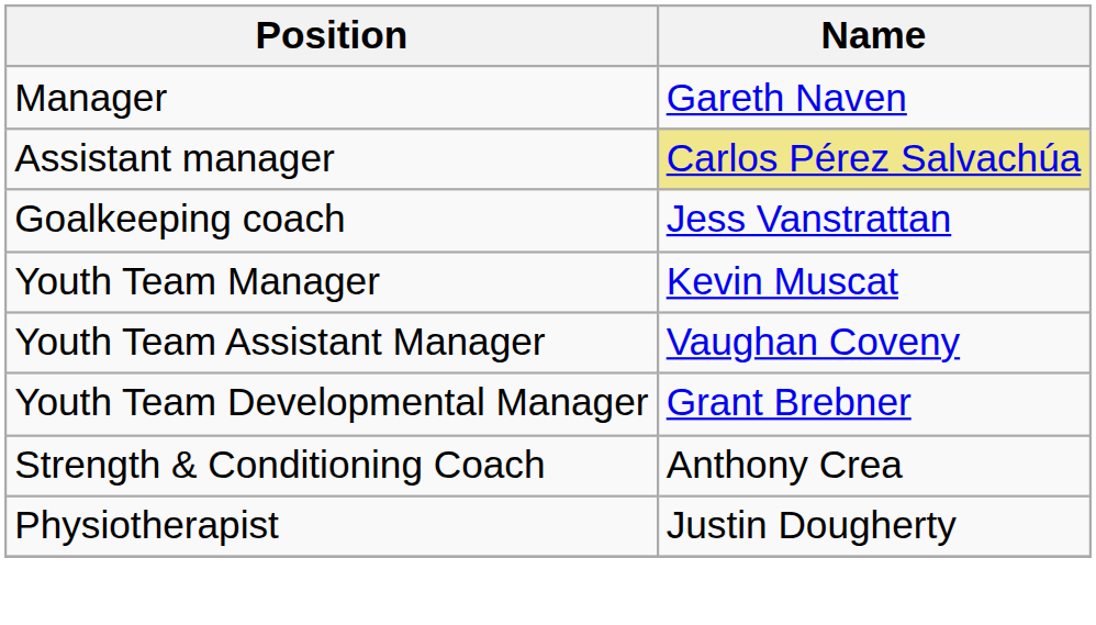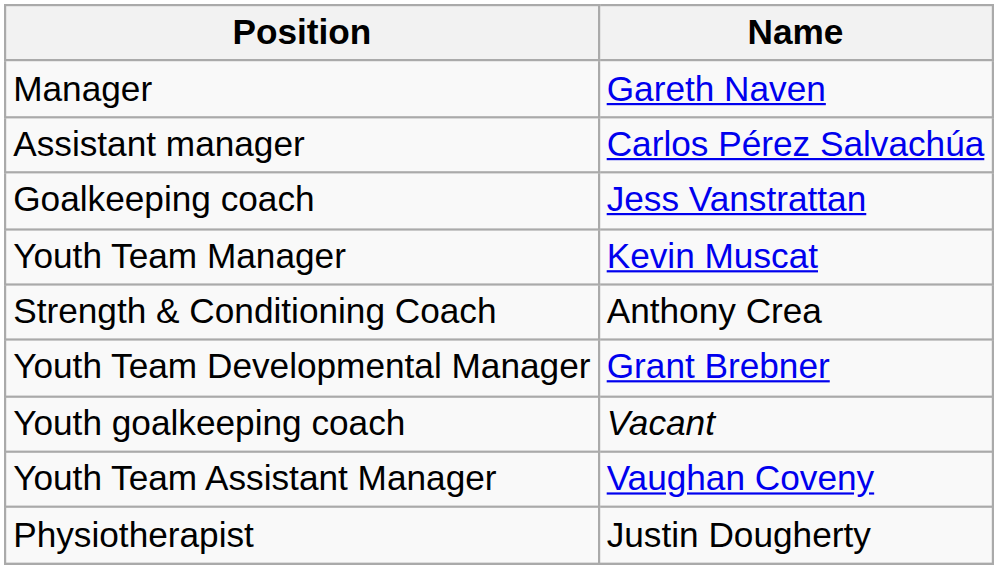Assistant manager | Name: khaki background -> no background
rows swapped: Youth Team Assistant Manager <-> Strength & Conditioning Coach
+ row: Youth goalkeeping coach | Vacant
